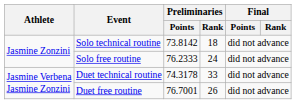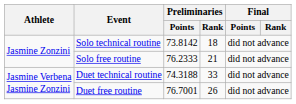Solo free routine | Preliminaries / Rank: 24 -> 21
Duet technical routine | Preliminaries / Points: 74.3178 -> 74.3188
